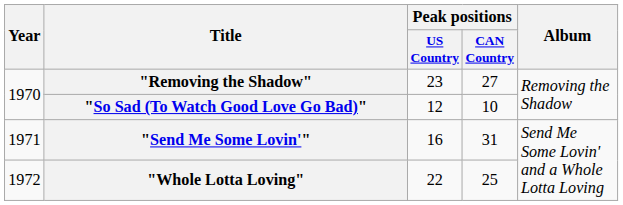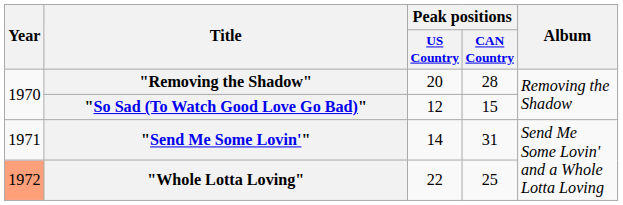"Removing the Shadow" | Peak positions / US Country: 23 -> 20
"Removing the Shadow" | Peak positions / CAN Country: 27 -> 28
"So Sad (To Watch Good Love Go Bad)" | Peak positions / CAN Country: 10 -> 15
"Send Me Some Lovin'" | Peak positions / US Country: 16 -> 14
"Whole Lotta Loving" | Year: no background -> lightsalmon background
